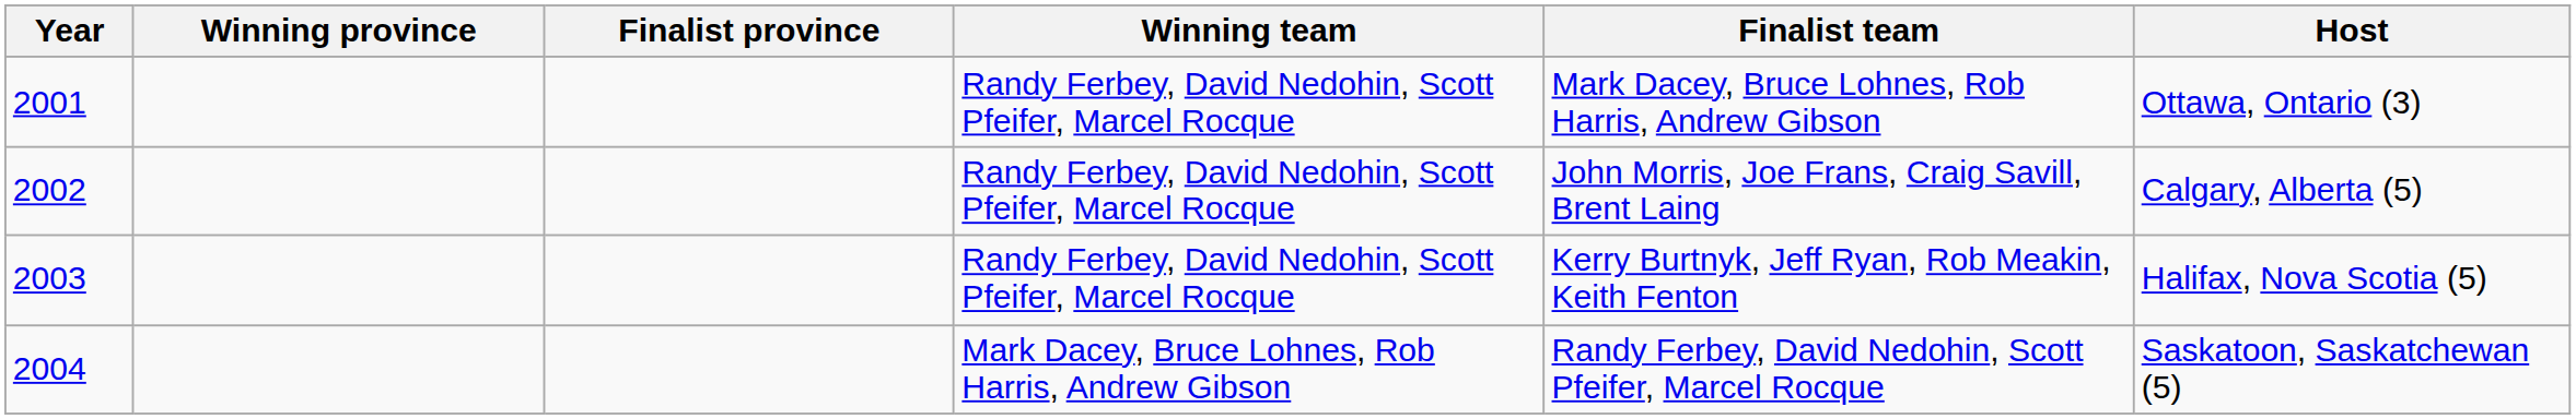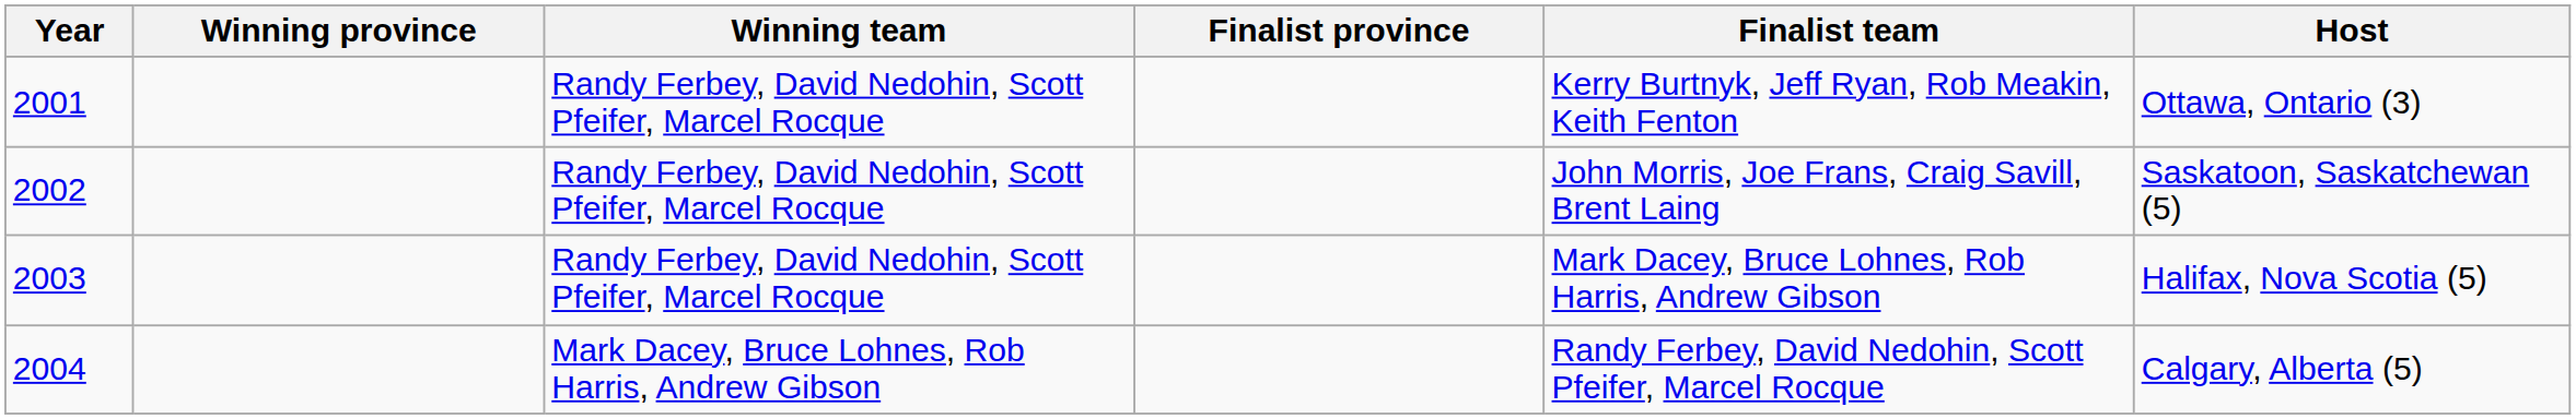columns swapped: Winning team <-> Finalist province
2001 | Finalist team: Mark Dacey, Bruce Lohnes, Rob Harris, Andrew Gibson -> Kerry Burtnyk, Jeff Ryan, Rob Meakin, Keith Fenton
2002 | Host: Calgary, Alberta (5) -> Saskatoon, Saskatchewan (5)
2003 | Finalist team: Kerry Burtnyk, Jeff Ryan, Rob Meakin, Keith Fenton -> Mark Dacey, Bruce Lohnes, Rob Harris, Andrew Gibson
2004 | Host: Saskatoon, Saskatchewan (5) -> Calgary, Alberta (5)
